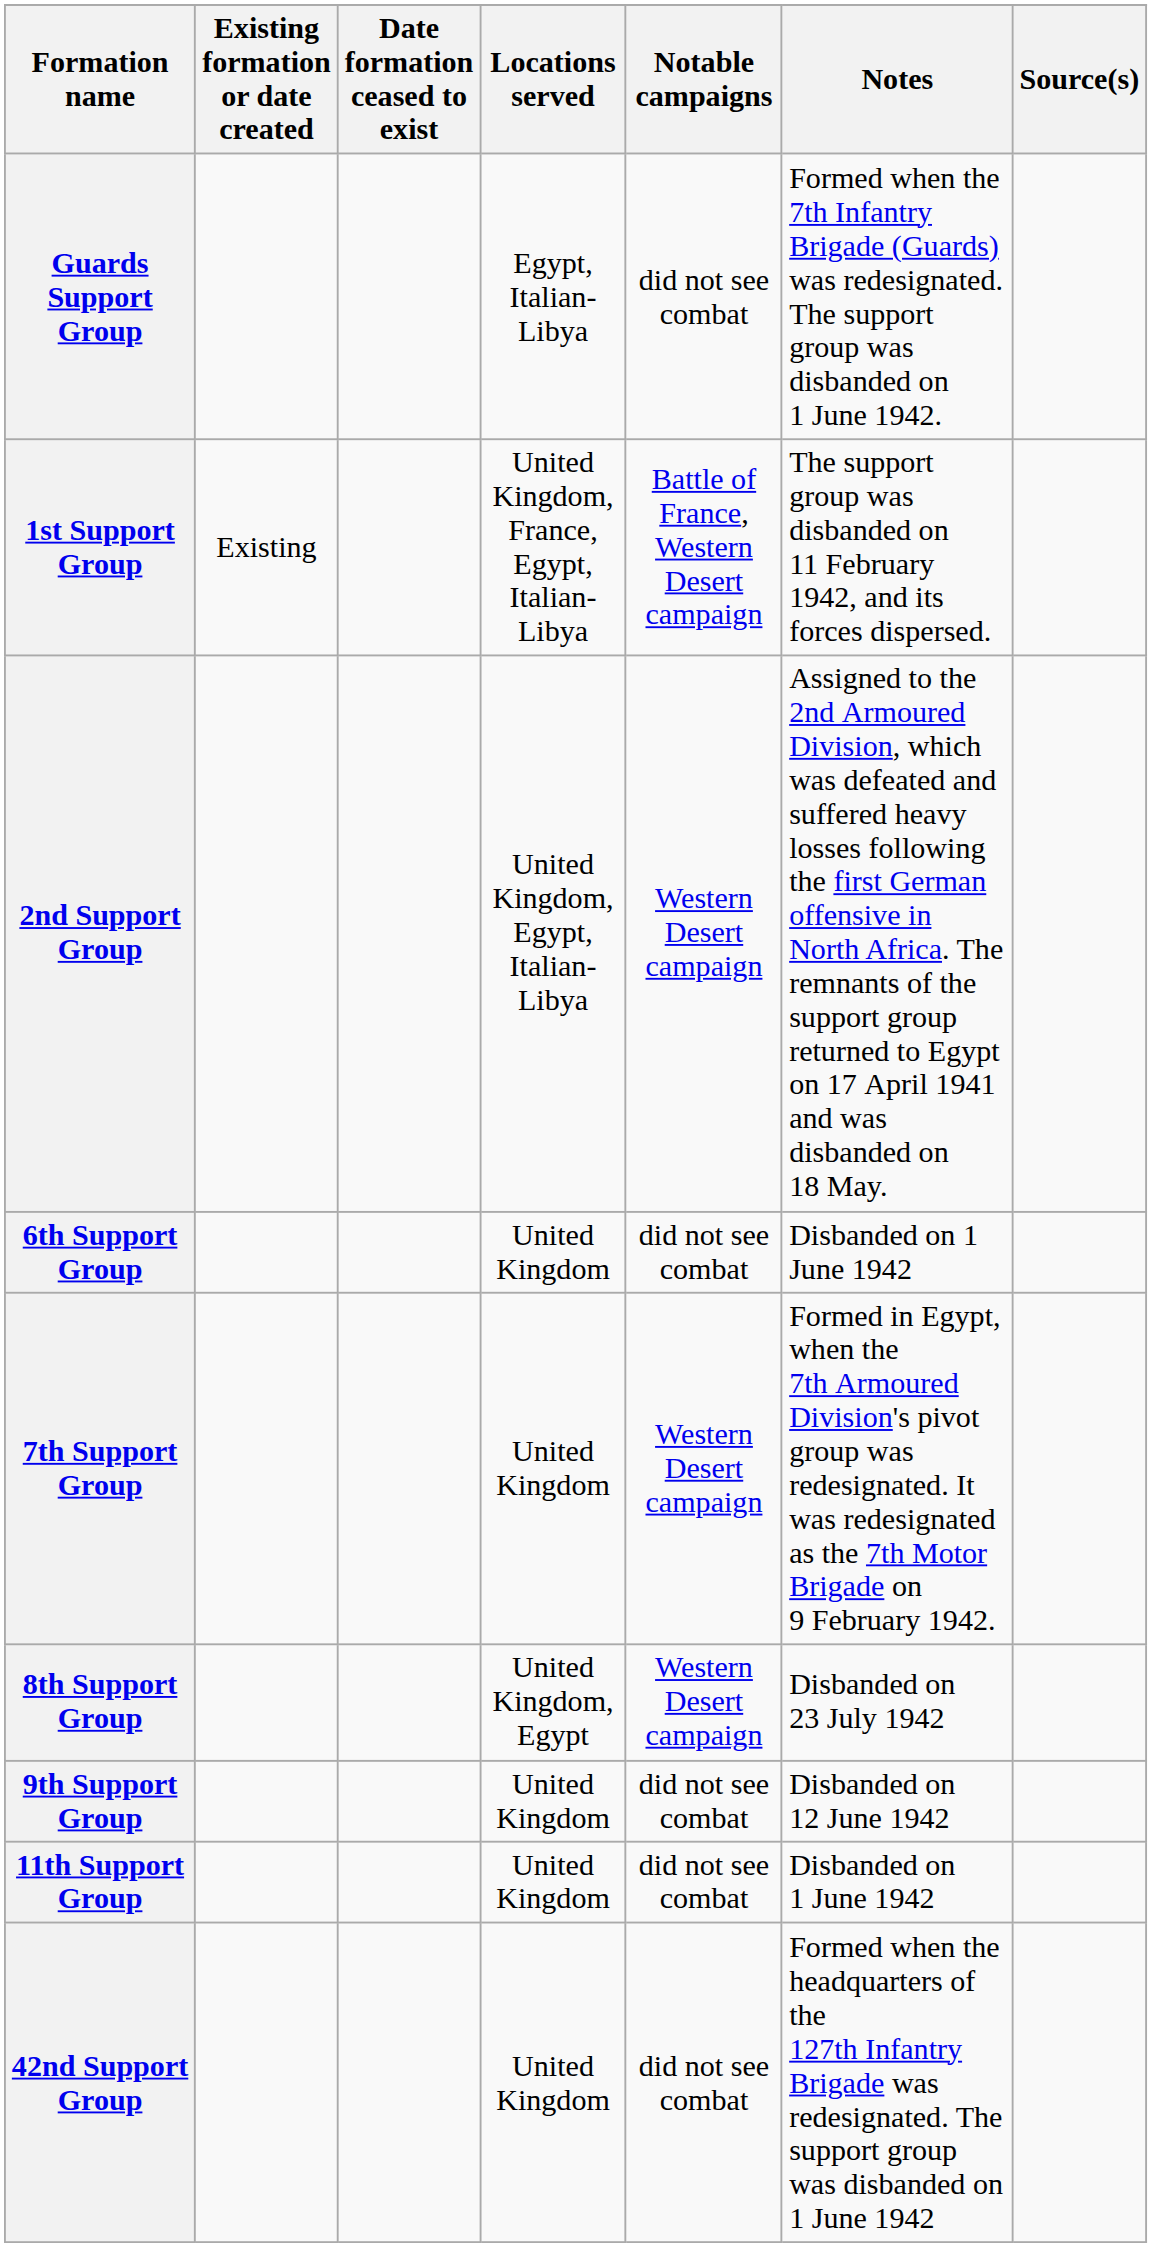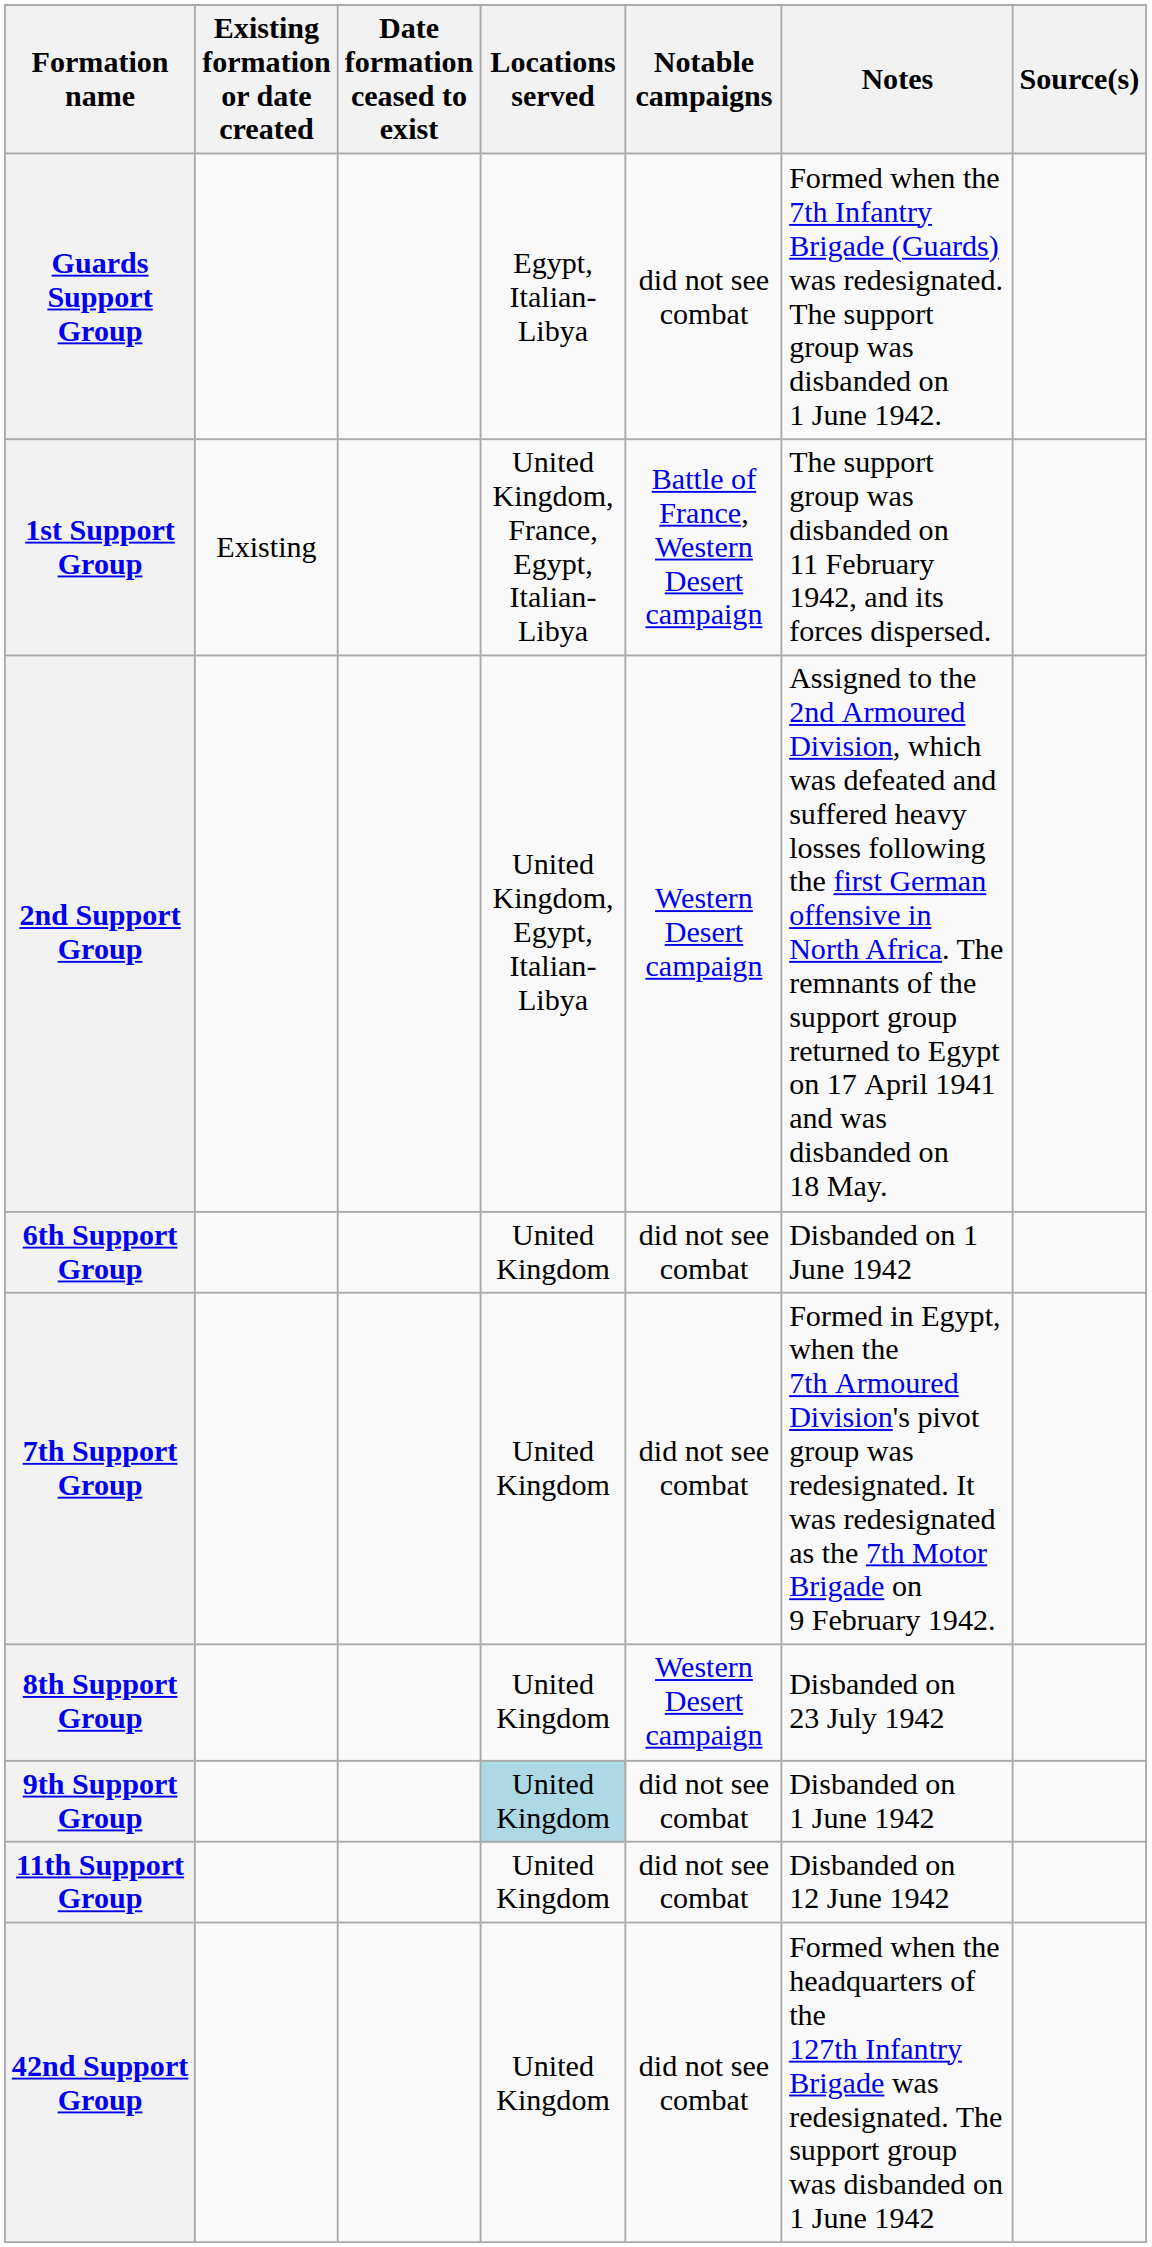7th Support Group | Notable campaigns: Western Desert campaign -> did not see combat
8th Support Group | Locations served: United Kingdom, Egypt -> United Kingdom
9th Support Group | Locations served: no background -> lightblue background
9th Support Group | Notes: Disbanded on 12 June 1942 -> Disbanded on 1 June 1942
11th Support Group | Notes: Disbanded on 1 June 1942 -> Disbanded on 12 June 1942
